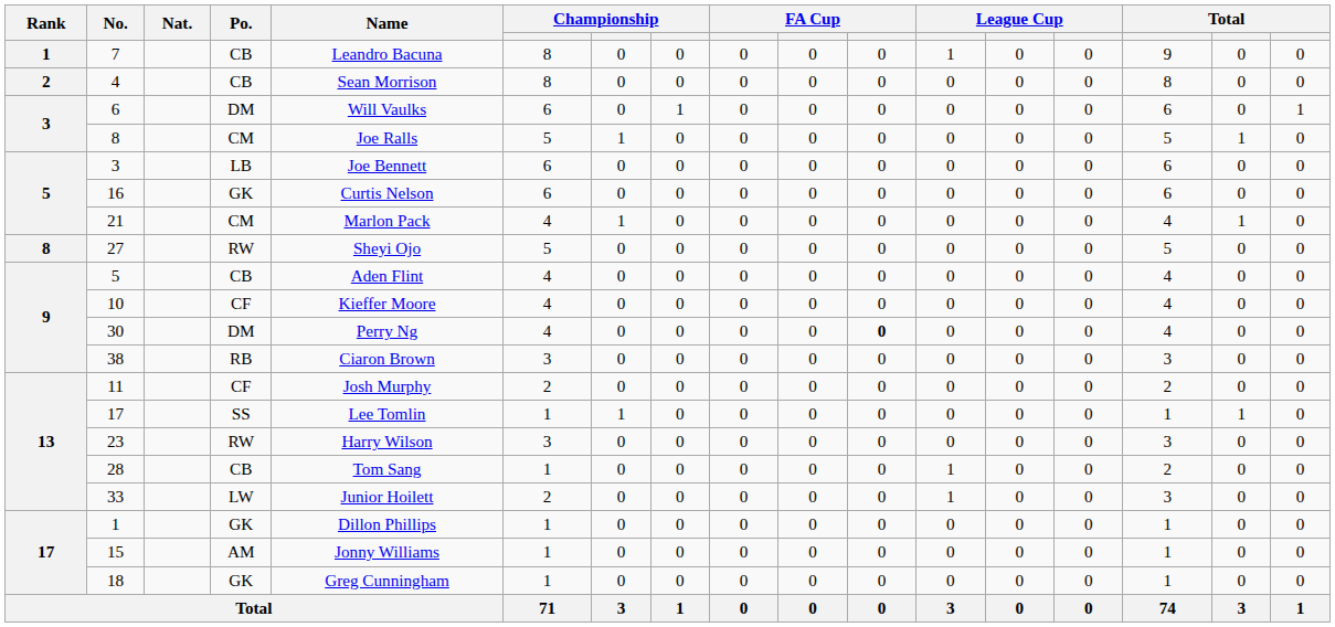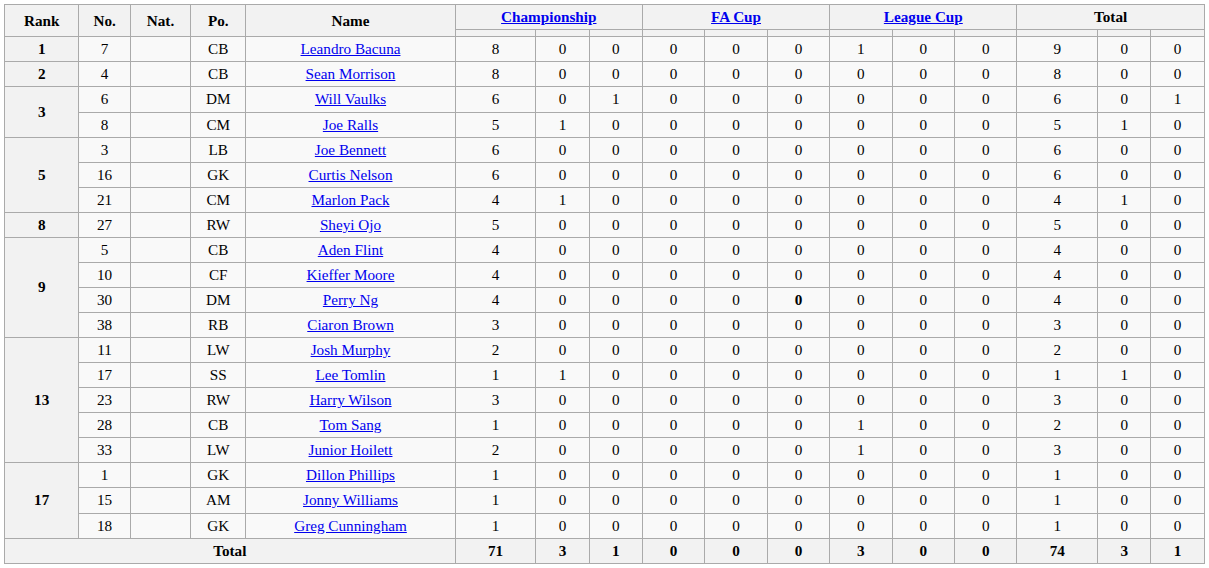11 | Po.: CF -> LW
